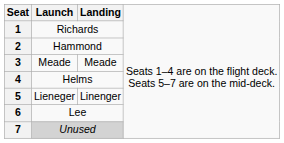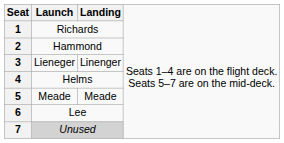3 | column 2: Meade -> Lieneger
3 | column 3: Meade -> Linenger
5 | column 2: Lieneger -> Meade
5 | column 3: Linenger -> Meade
